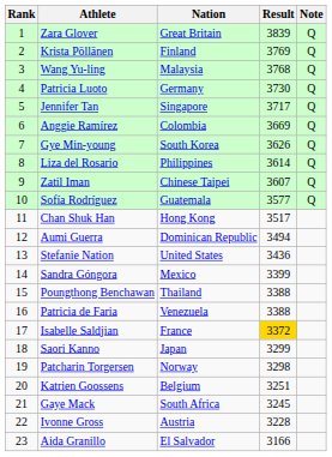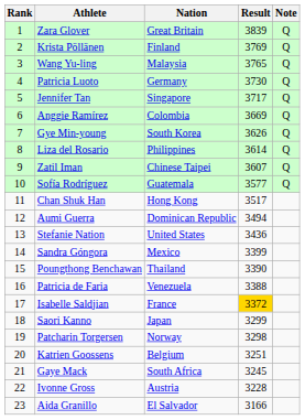Wang Yu-ling | Result: 3768 -> 3765
Poungthong Benchawan | Result: 3388 -> 3390
